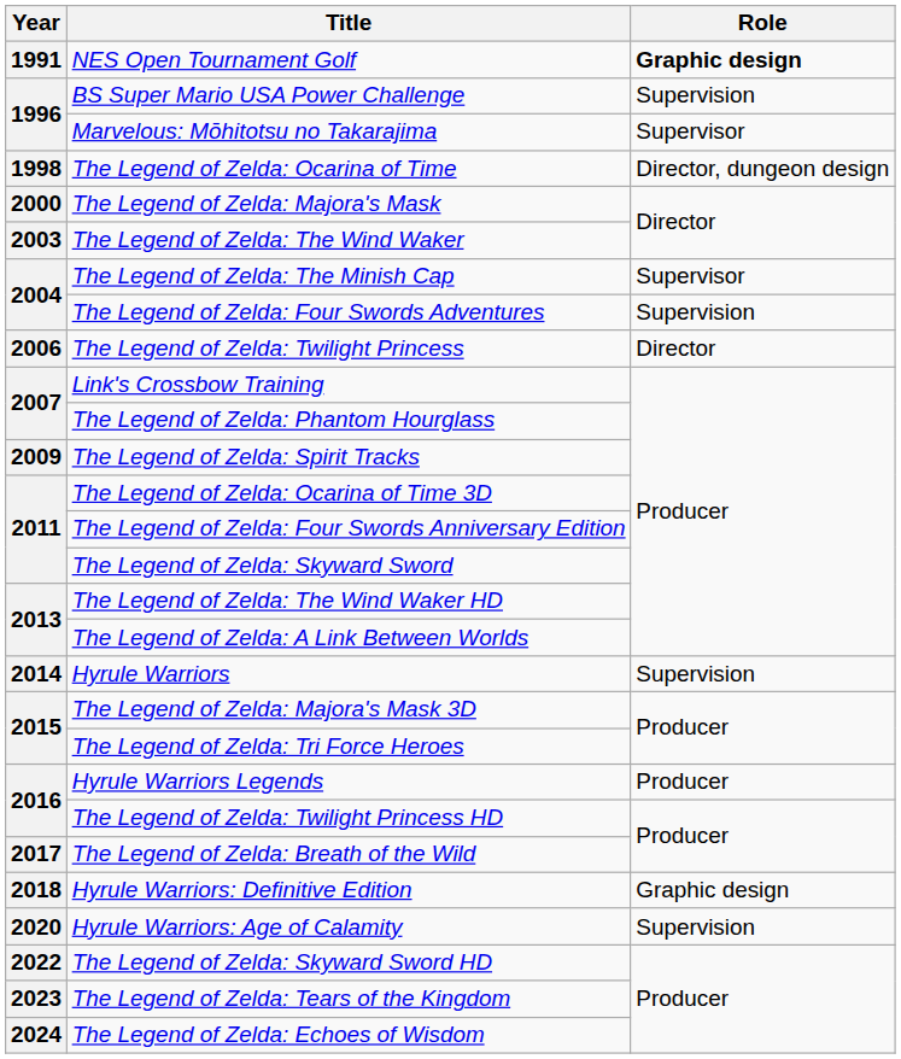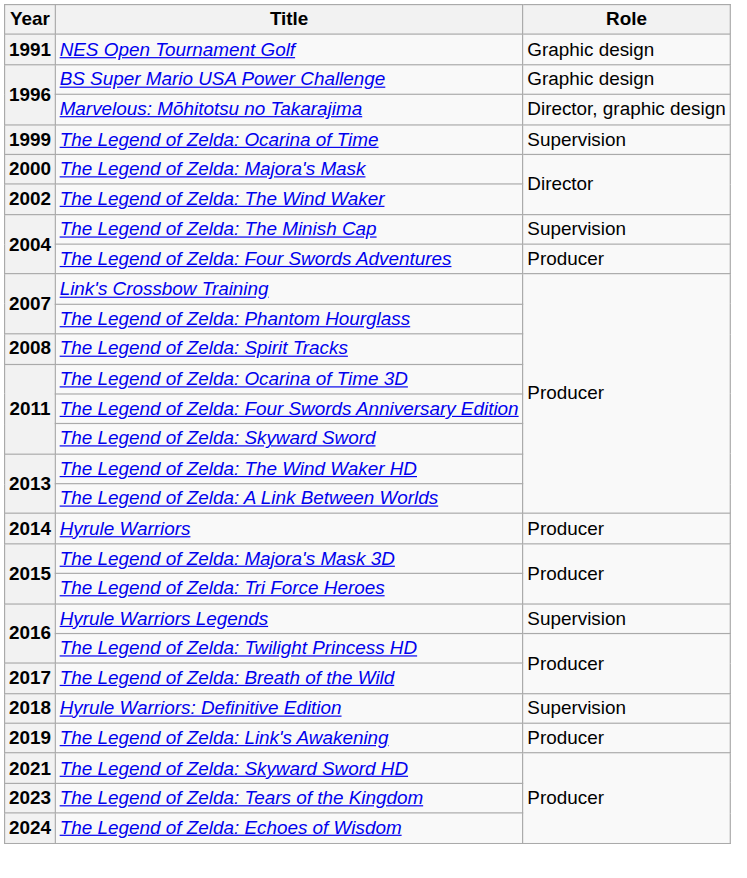NES Open Tournament Golf | Role: bold -> normal
BS Super Mario USA Power Challenge | Role: Supervision -> Graphic design
Marvelous: Mōhitotsu no Takarajima | Role: Supervisor -> Director, graphic design
The Legend of Zelda: Ocarina of Time | Year: 1998 -> 1999
The Legend of Zelda: Ocarina of Time | Role: Director, dungeon design -> Supervision
The Legend of Zelda: The Wind Waker | Year: 2003 -> 2002
The Legend of Zelda: The Minish Cap | Role: Supervisor -> Supervision
The Legend of Zelda: Four Swords Adventures | Role: Supervision -> Producer
- row: 2006 | The Legend of Zelda: Twilight Princess | Director
The Legend of Zelda: Spirit Tracks | Year: 2009 -> 2008
Hyrule Warriors | Role: Supervision -> Producer
Hyrule Warriors Legends | Role: Producer -> Supervision
Hyrule Warriors: Definitive Edition | Role: Graphic design -> Supervision
+ row: 2019 | The Legend of Zelda: Link's Awakening | Producer
- row: 2020 | Hyrule Warriors: Age of Calamity | Supervision
The Legend of Zelda: Skyward Sword HD | Year: 2022 -> 2021
